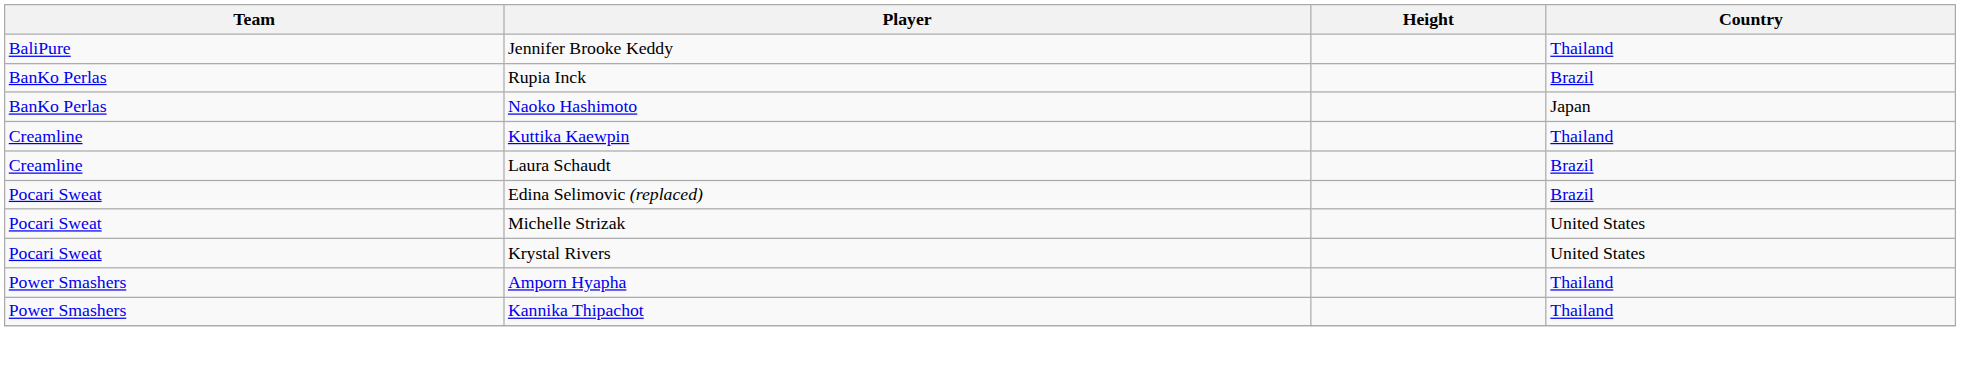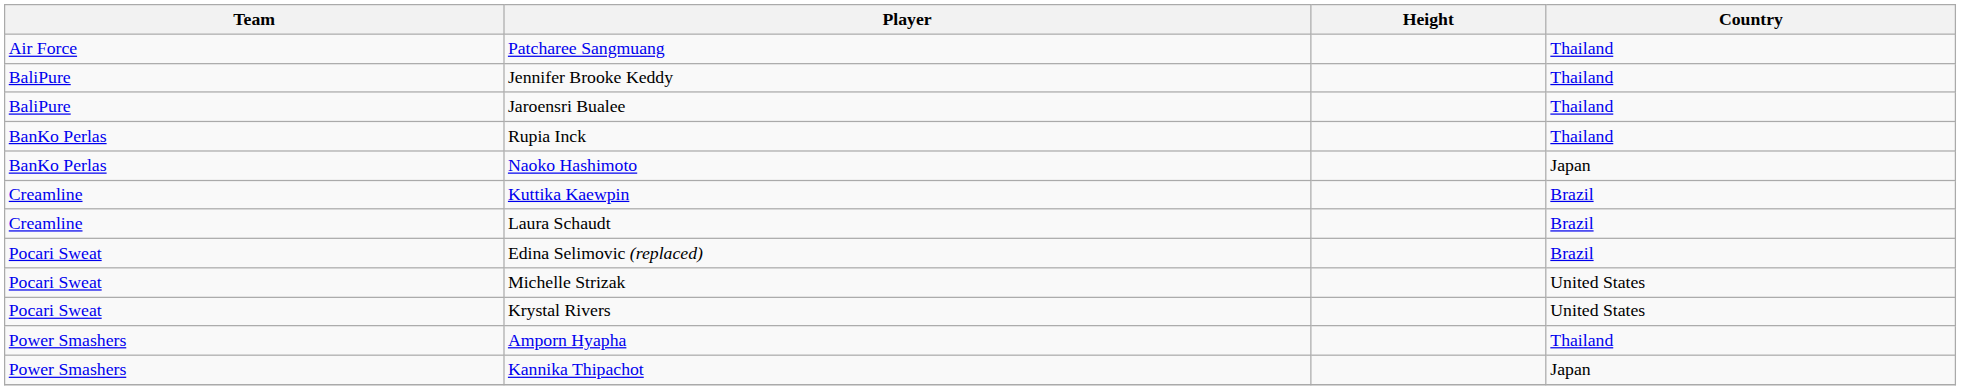+ row: Air Force | Patcharee Sangmuang | Thailand
+ row: BaliPure | Jaroensri Bualee | Thailand
Rupia Inck | Country: Brazil -> Thailand
Kuttika Kaewpin | Country: Thailand -> Brazil
Kannika Thipachot | Country: Thailand -> Japan
